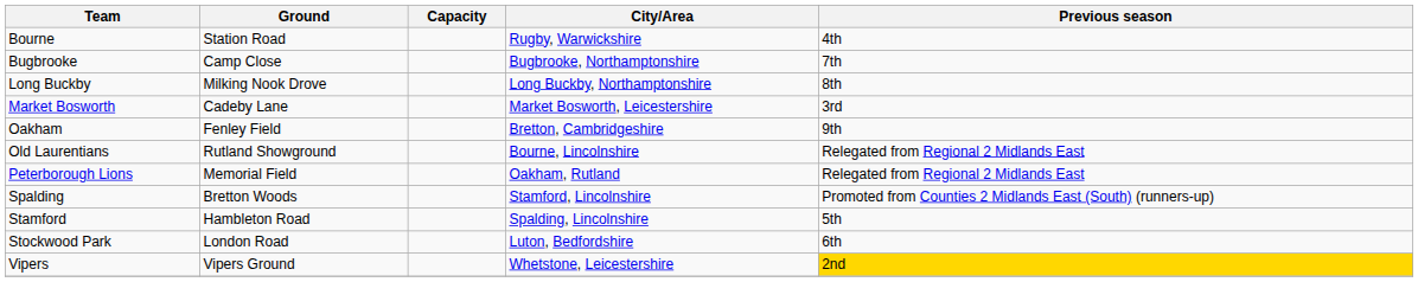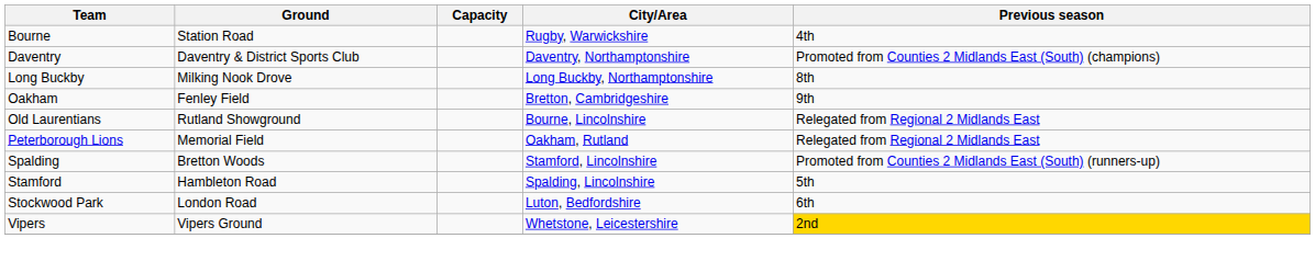- row: Bugbrooke | Camp Close | Bugbrooke, Northamptonshire | 7th
+ row: Daventry | Daventry & District Sports Club | Daventry, Northamptonshire | Promoted from Counties 2 Midlands East (South) (champions)
- row: Market Bosworth | Cadeby Lane | Market Bosworth, Leicestershire | 3rd
